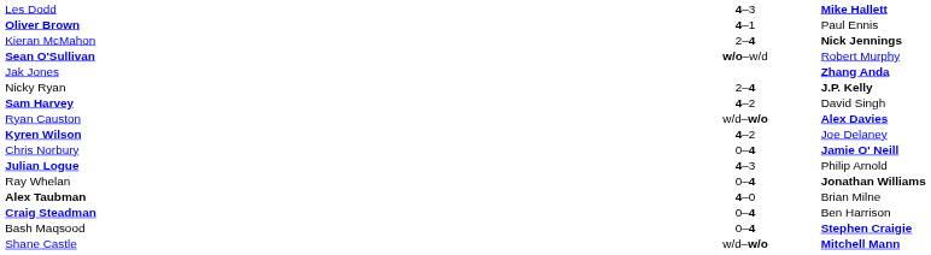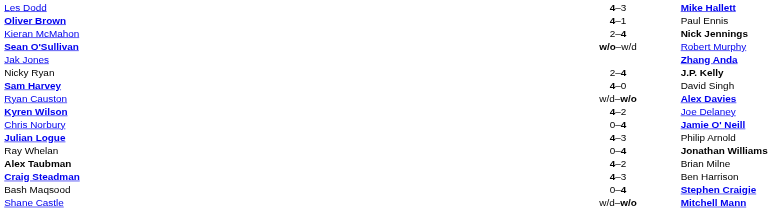Sam Harvey | column 2: 4–2 -> 4–0
Alex Taubman | column 2: 4–0 -> 4–2
Craig Steadman | column 2: 0–4 -> 4–3
